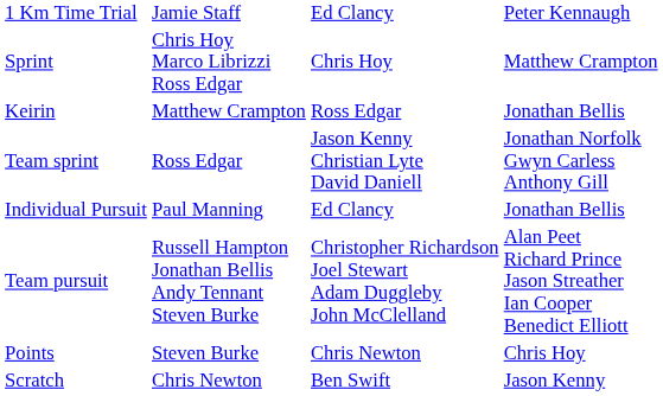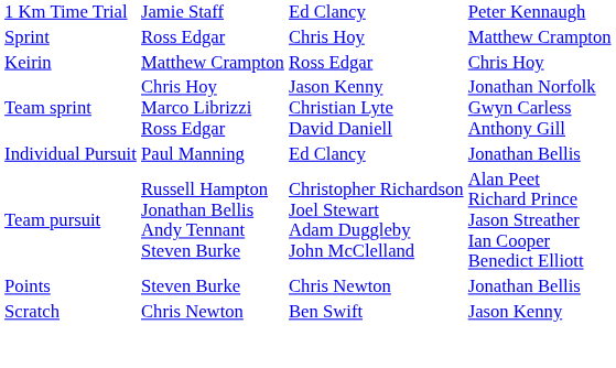Sprint | column 2: Chris Hoy Marco Librizzi Ross Edgar -> Ross Edgar
Keirin | column 4: Jonathan Bellis -> Chris Hoy
Team sprint | column 2: Ross Edgar -> Chris Hoy Marco Librizzi Ross Edgar
Points | column 4: Chris Hoy -> Jonathan Bellis
